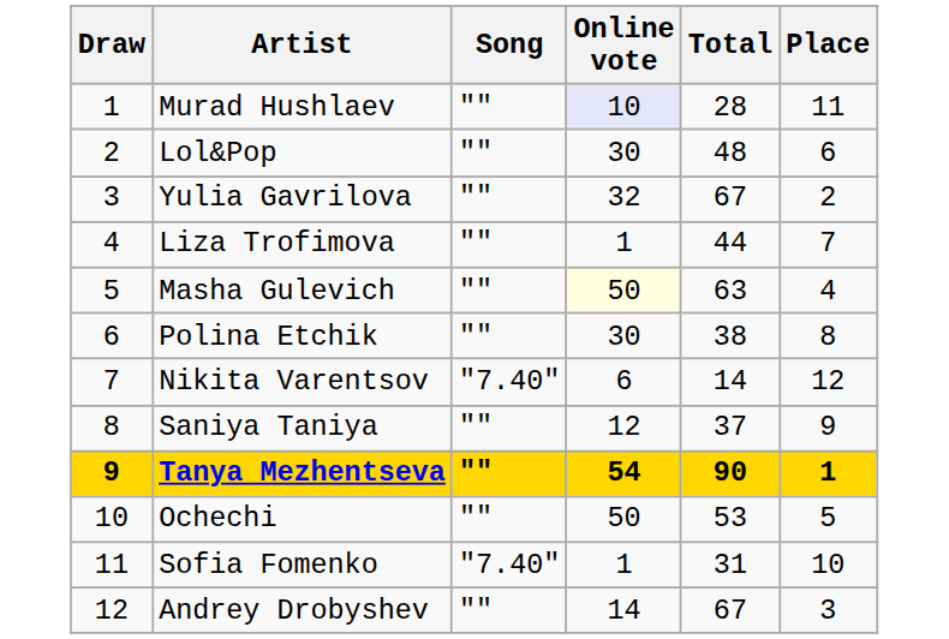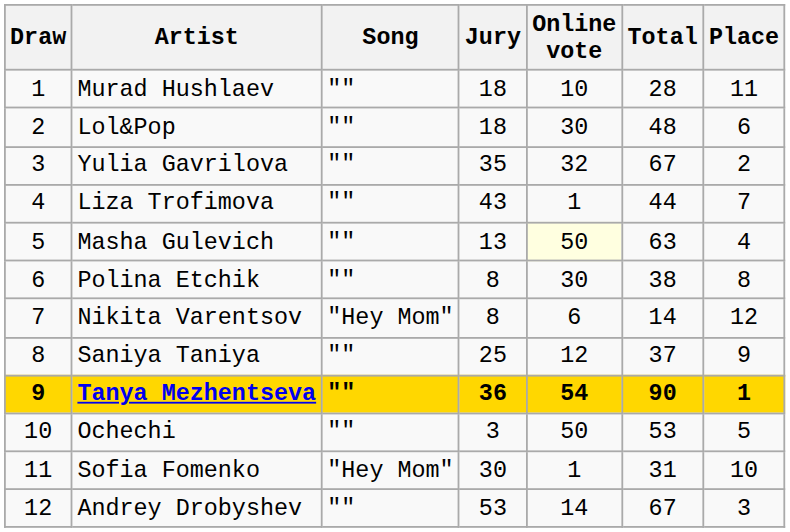+ column: Jury | 18 | 18 | 35 | 43 | 13 | 8 | 8 | 25 | 36 | 3 | 30 | 53
Murad Hushlaev | Online vote: lavender background -> no background
Nikita Varentsov | Song: "7.40" -> "Hey Mom"
Sofia Fomenko | Song: "7.40" -> "Hey Mom"
